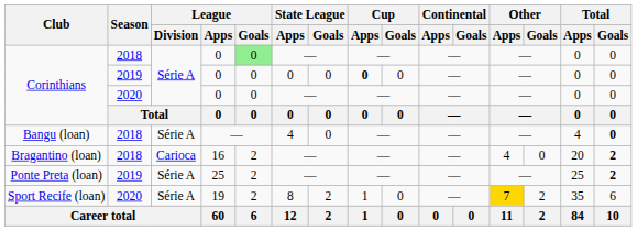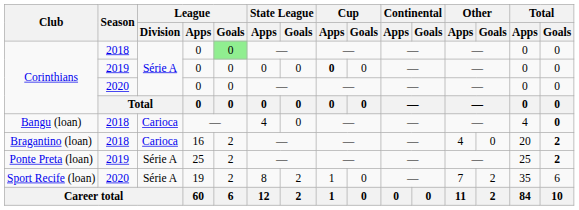Bangu (loan) | League / Division: Série A -> Carioca
Sport Recife (loan) | Other / Apps: gold background -> no background
